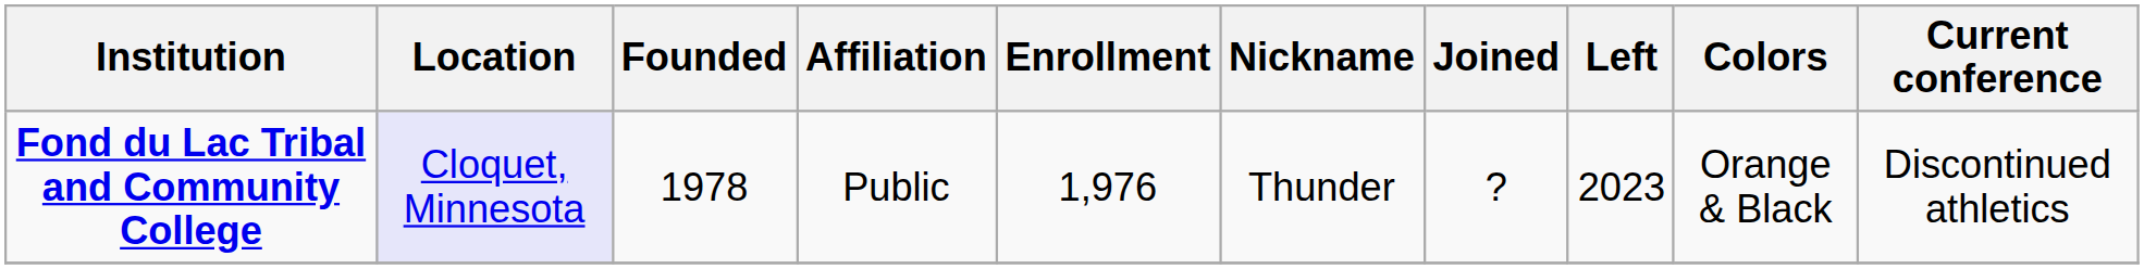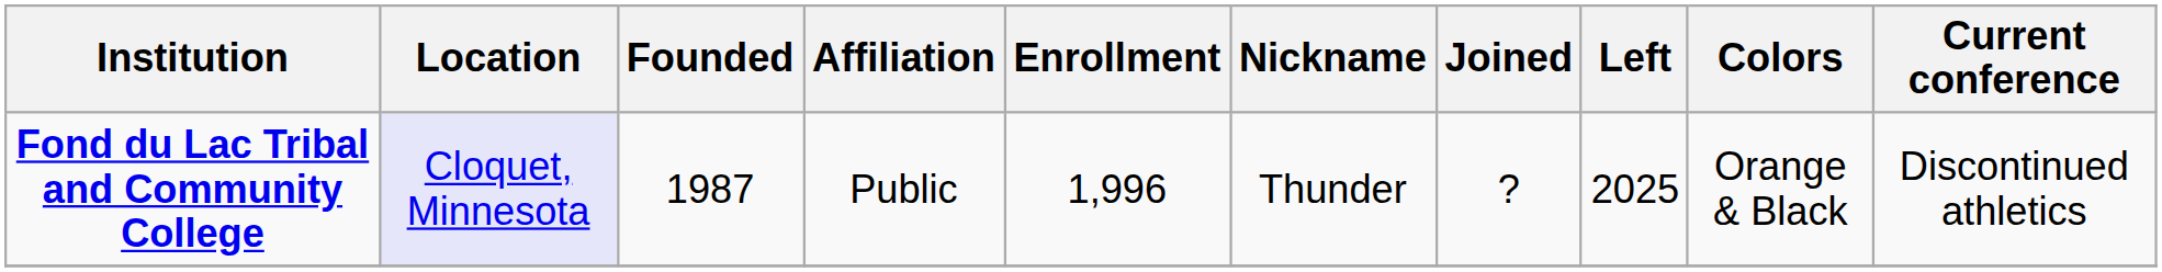Fond du Lac Tribal and Community College | Founded: 1978 -> 1987
Fond du Lac Tribal and Community College | Enrollment: 1,976 -> 1,996
Fond du Lac Tribal and Community College | Left: 2023 -> 2025
